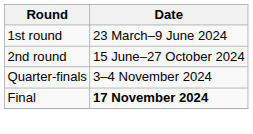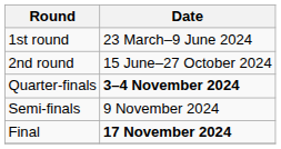Quarter-finals | Date: normal -> bold
+ row: Semi-finals | 9 November 2024
